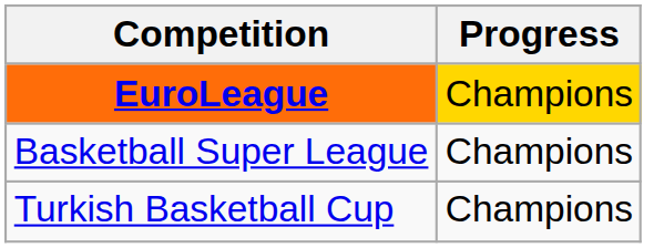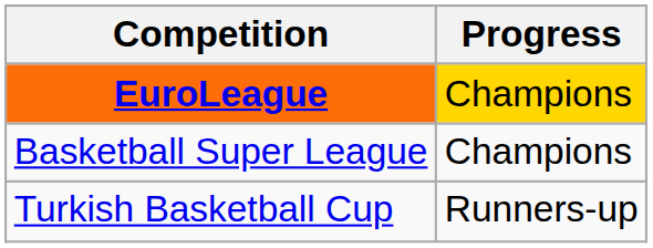Turkish Basketball Cup | Progress: Champions -> Runners-up
